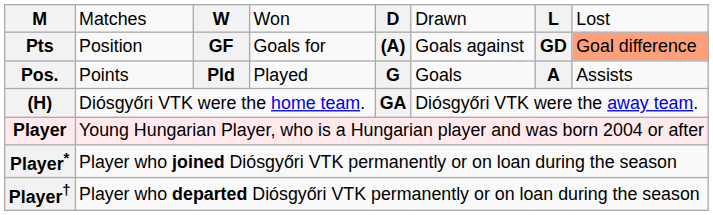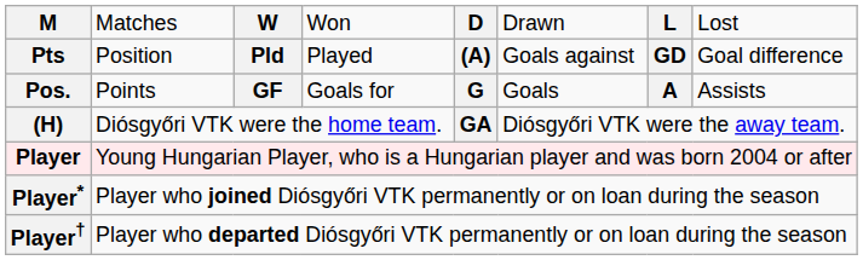Pts | column 3: GF -> Pld
Pts | column 4: Goals for -> Played
Pts | column 8: lightsalmon background -> no background
Pos. | column 3: Pld -> GF
Pos. | column 4: Played -> Goals for
